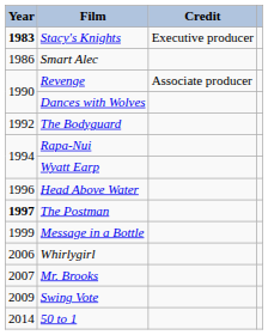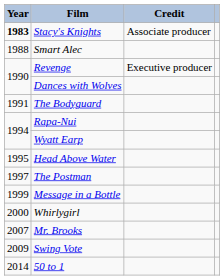Stacy's Knights | Credit: Executive producer -> Associate producer
Smart Alec | Year: 1986 -> 1988
Revenge | Credit: Associate producer -> Executive producer
The Bodyguard | Year: 1992 -> 1991
Head Above Water | Year: 1996 -> 1995
The Postman | Year: bold -> normal
Whirlygirl | Year: 2006 -> 2000
